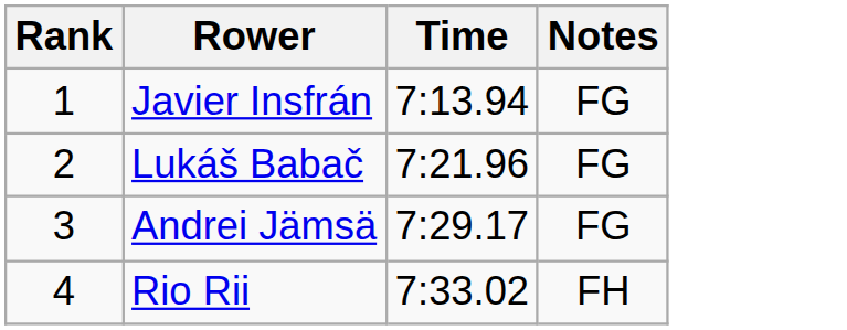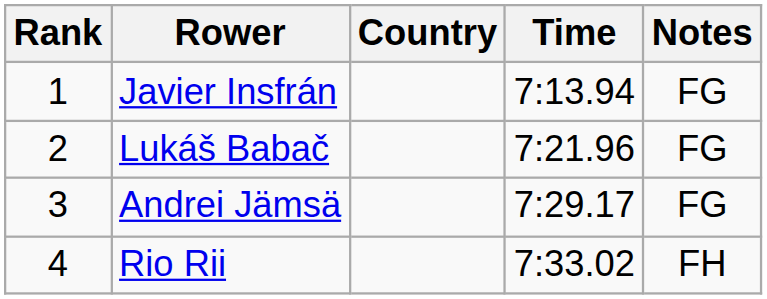+ column: Country
